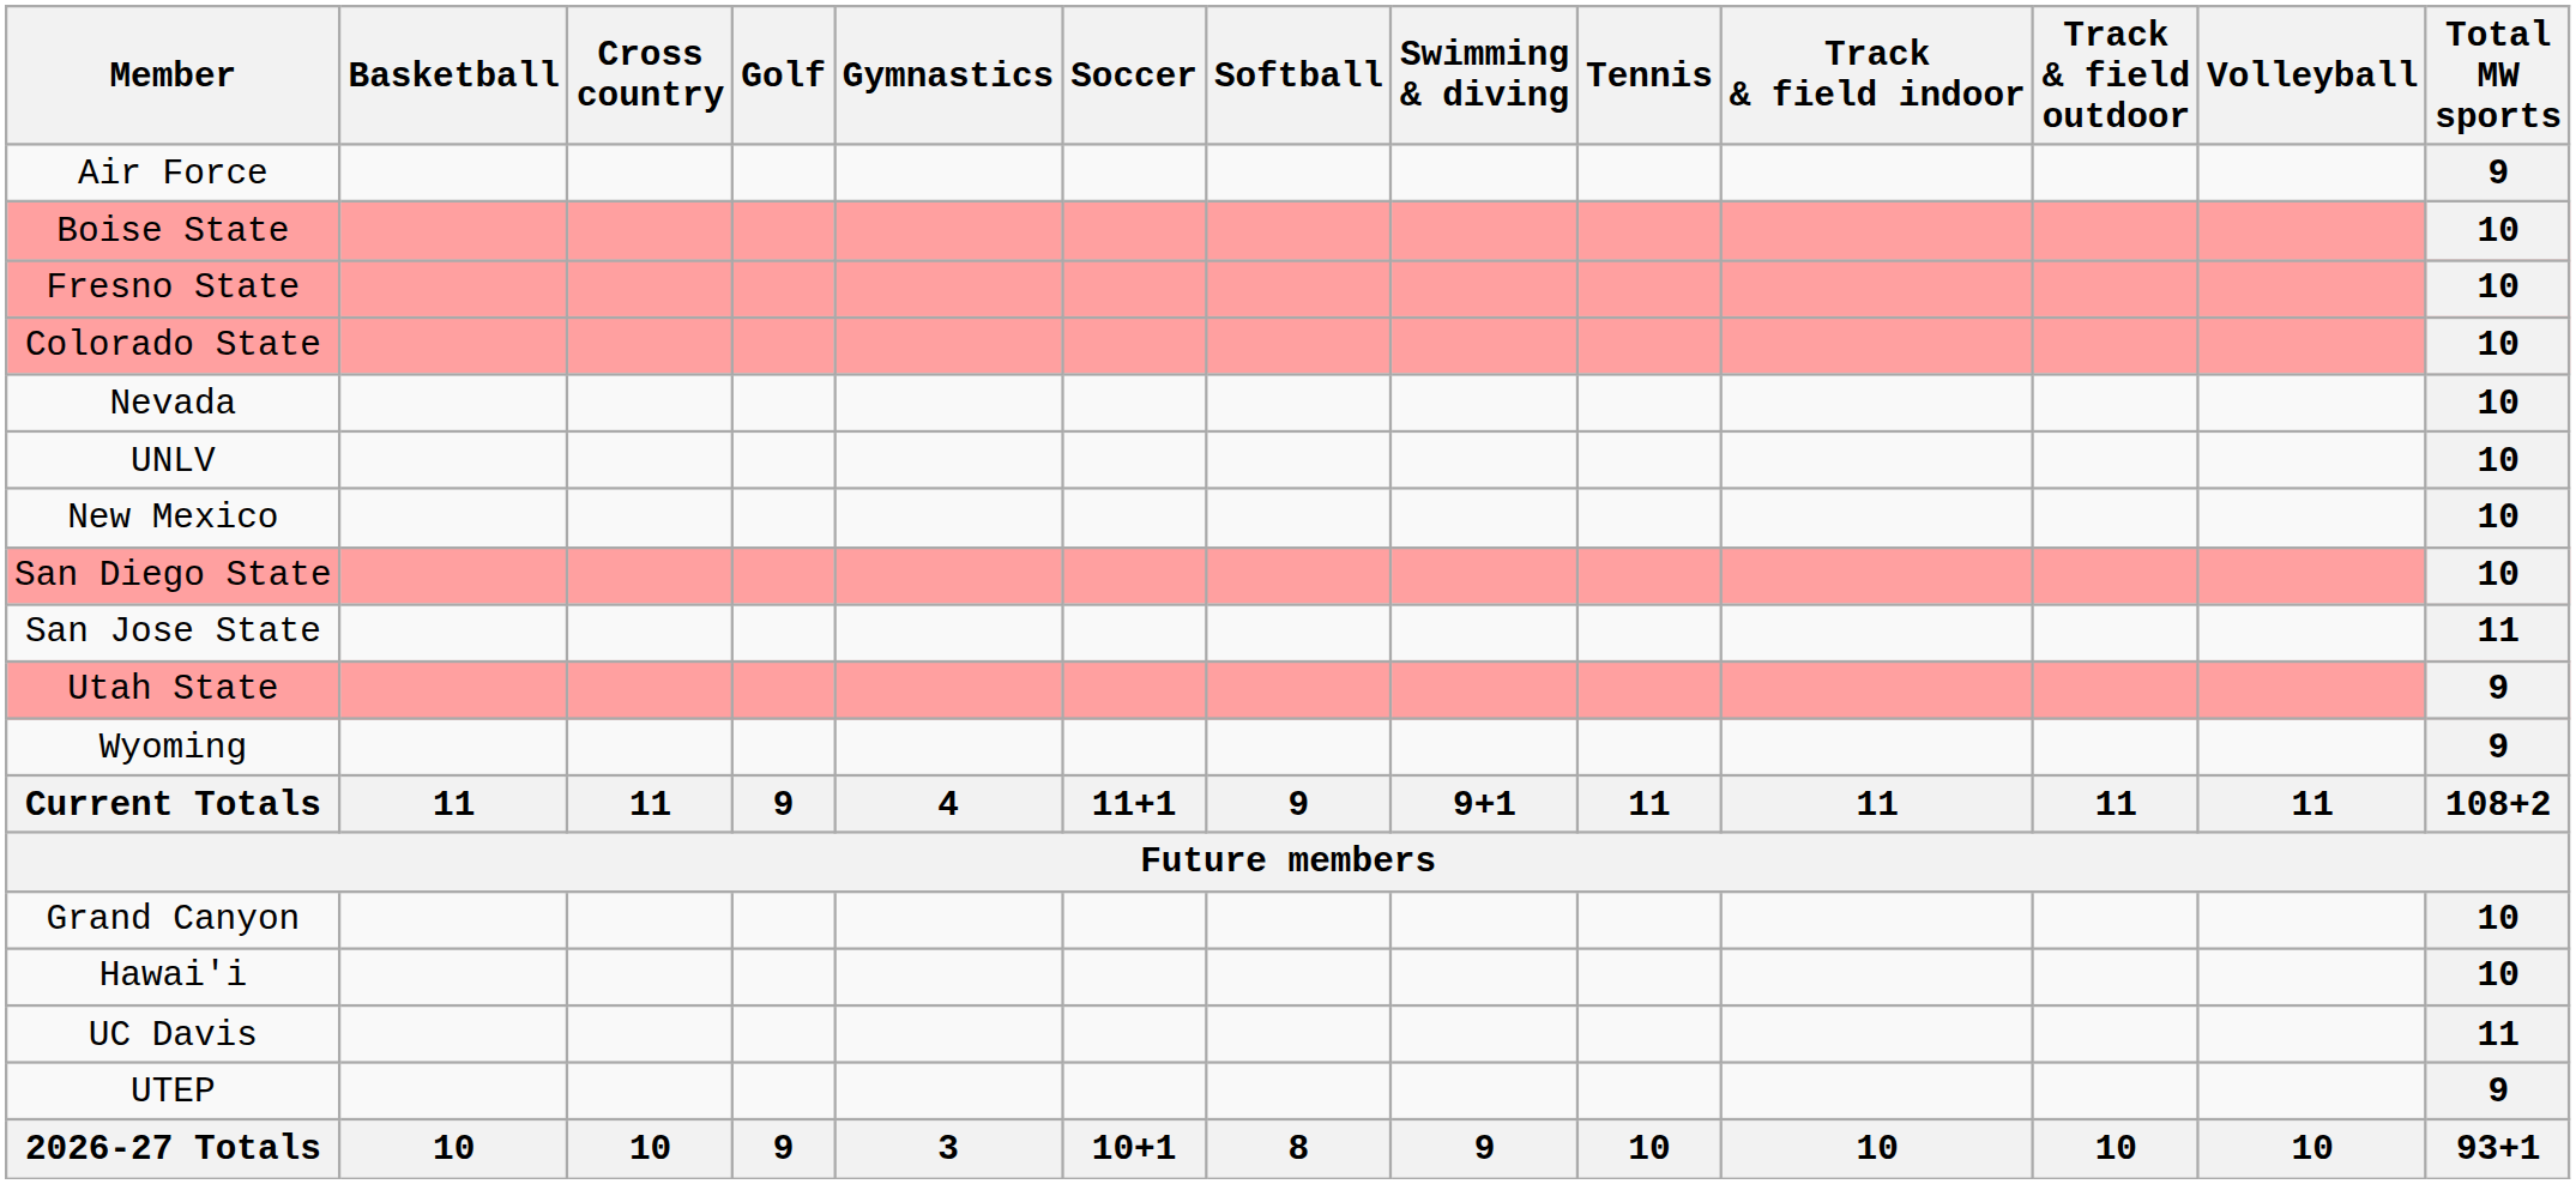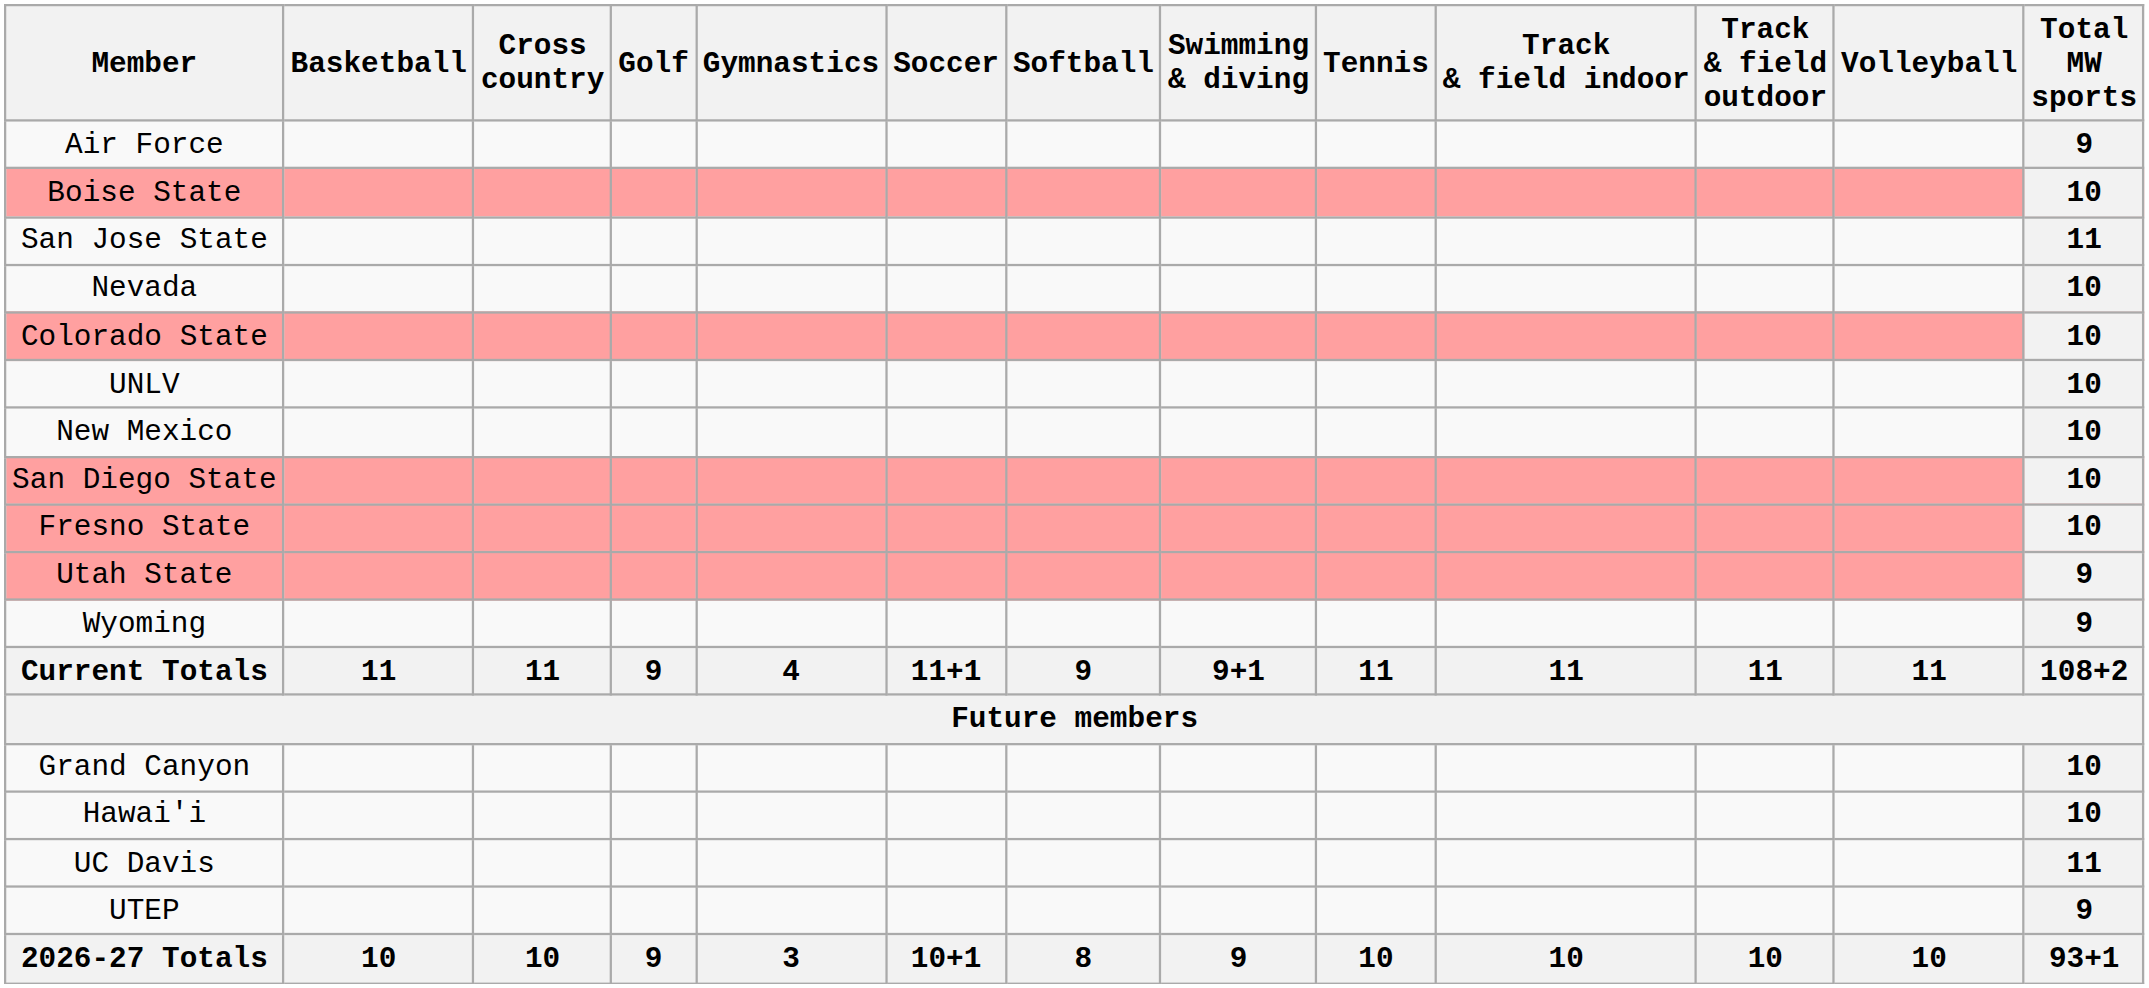rows swapped: Fresno State <-> San Jose State
rows swapped: Colorado State <-> Nevada
